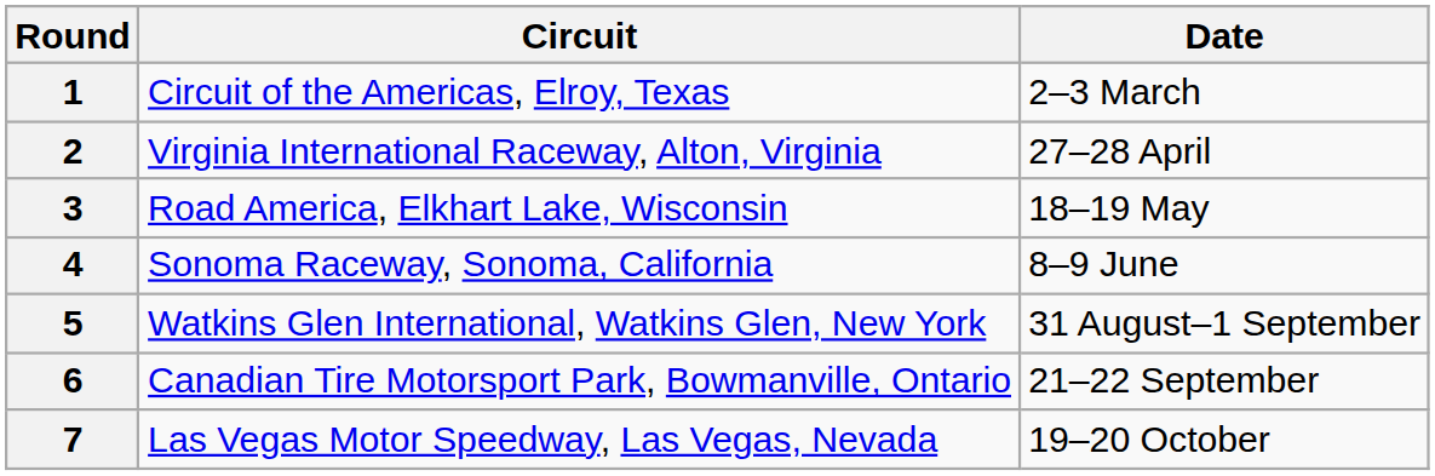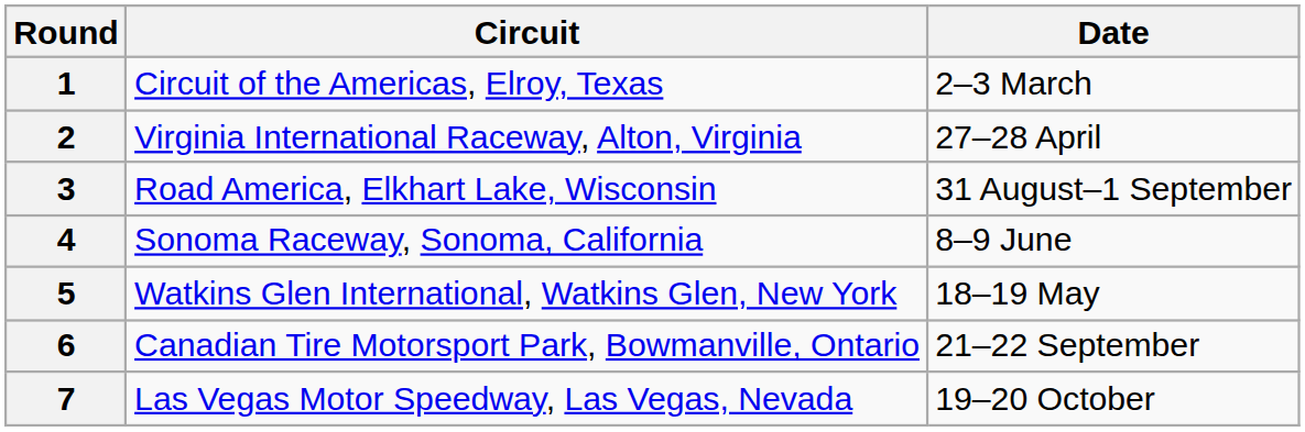3 | Date: 18–19 May -> 31 August–1 September
5 | Date: 31 August–1 September -> 18–19 May
